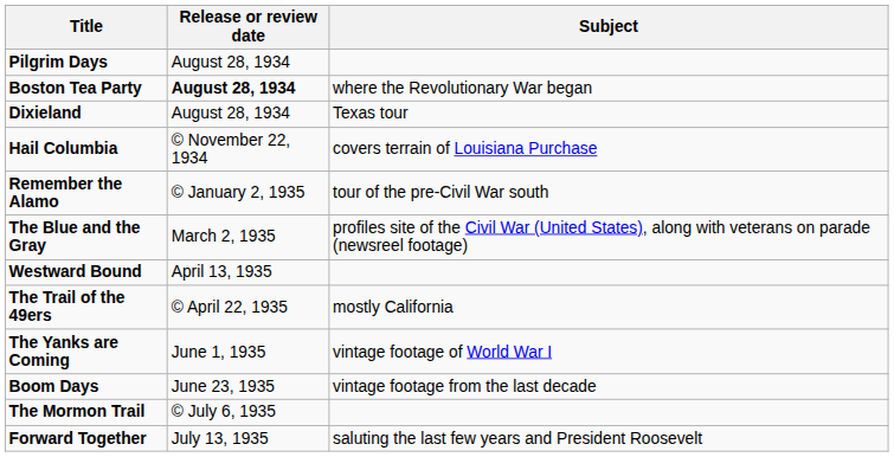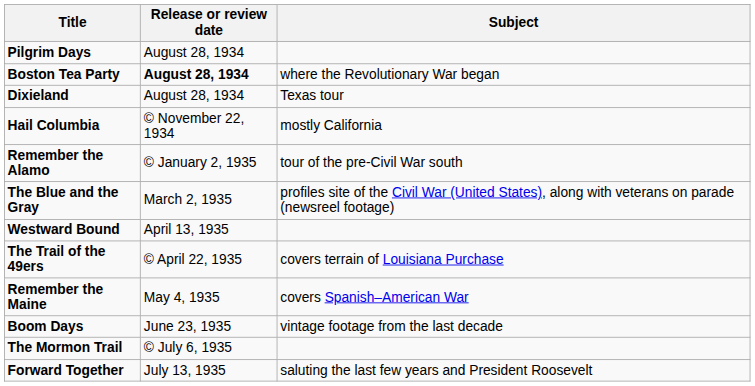Hail Columbia | Subject: covers terrain of Louisiana Purchase -> mostly California
The Trail of the 49ers | Subject: mostly California -> covers terrain of Louisiana Purchase
+ row: Remember the Maine | May 4, 1935 | covers Spanish–American War
- row: The Yanks are Coming | June 1, 1935 | vintage footage of World War I
